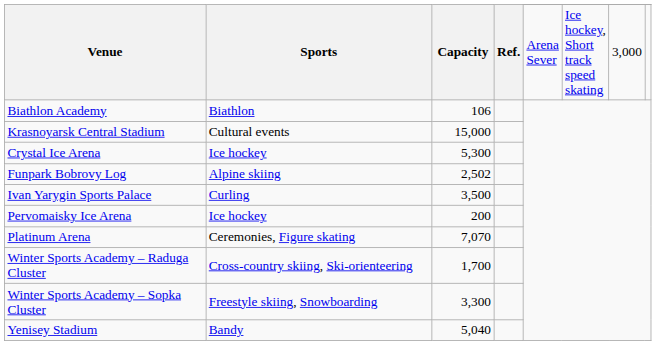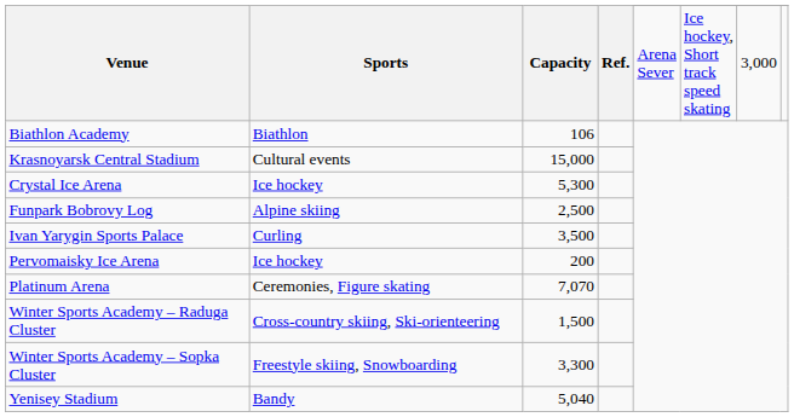Funpark Bobrovy Log | Capacity: 2,502 -> 2,500
Winter Sports Academy – Raduga Cluster | Capacity: 1,700 -> 1,500
